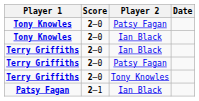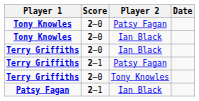Terry Griffiths / Patsy Fagan | Score: 2–0 -> 2–1
